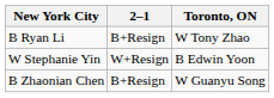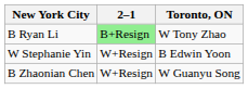B Ryan Li | 2–1: no background -> lightgreen background
B Zhaonian Chen | 2–1: B+Resign -> W+Resign
